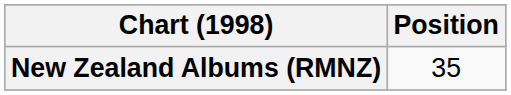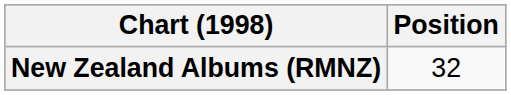New Zealand Albums (RMNZ) | Position: 35 -> 32
